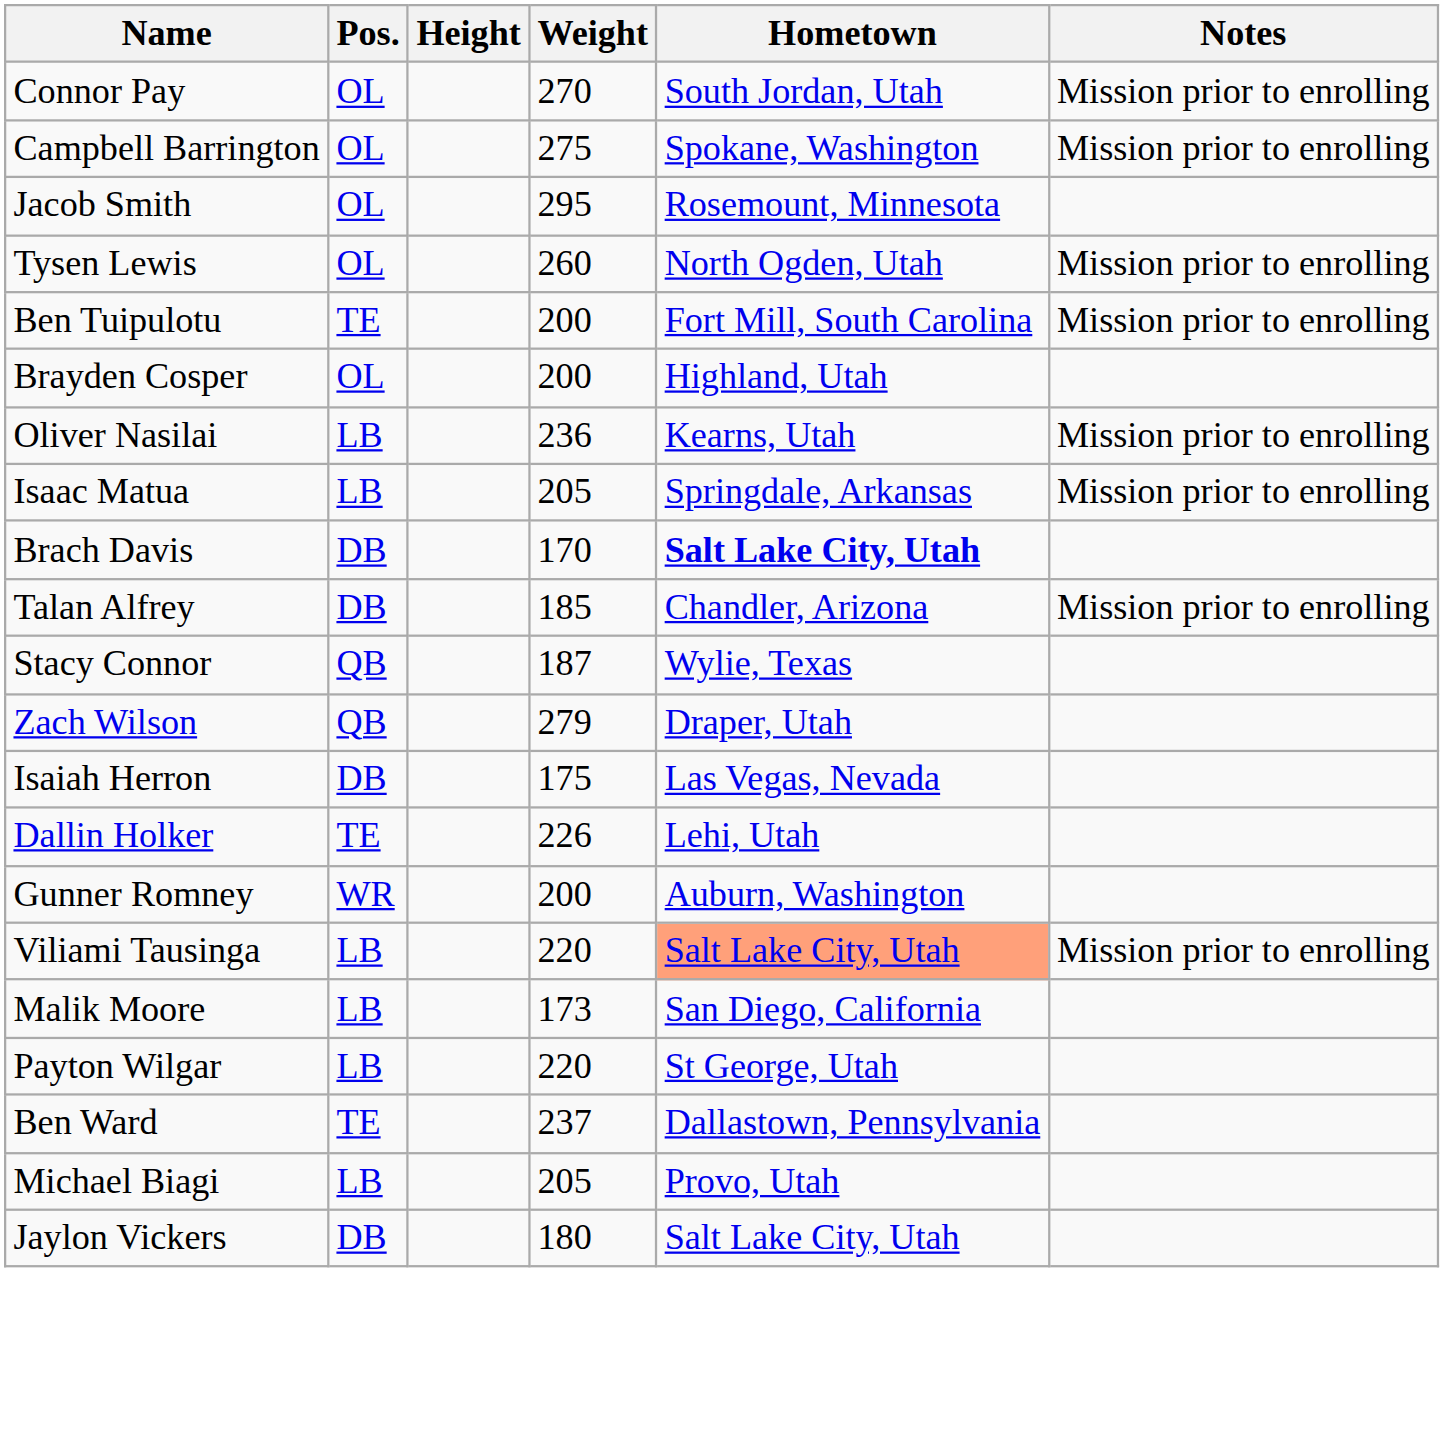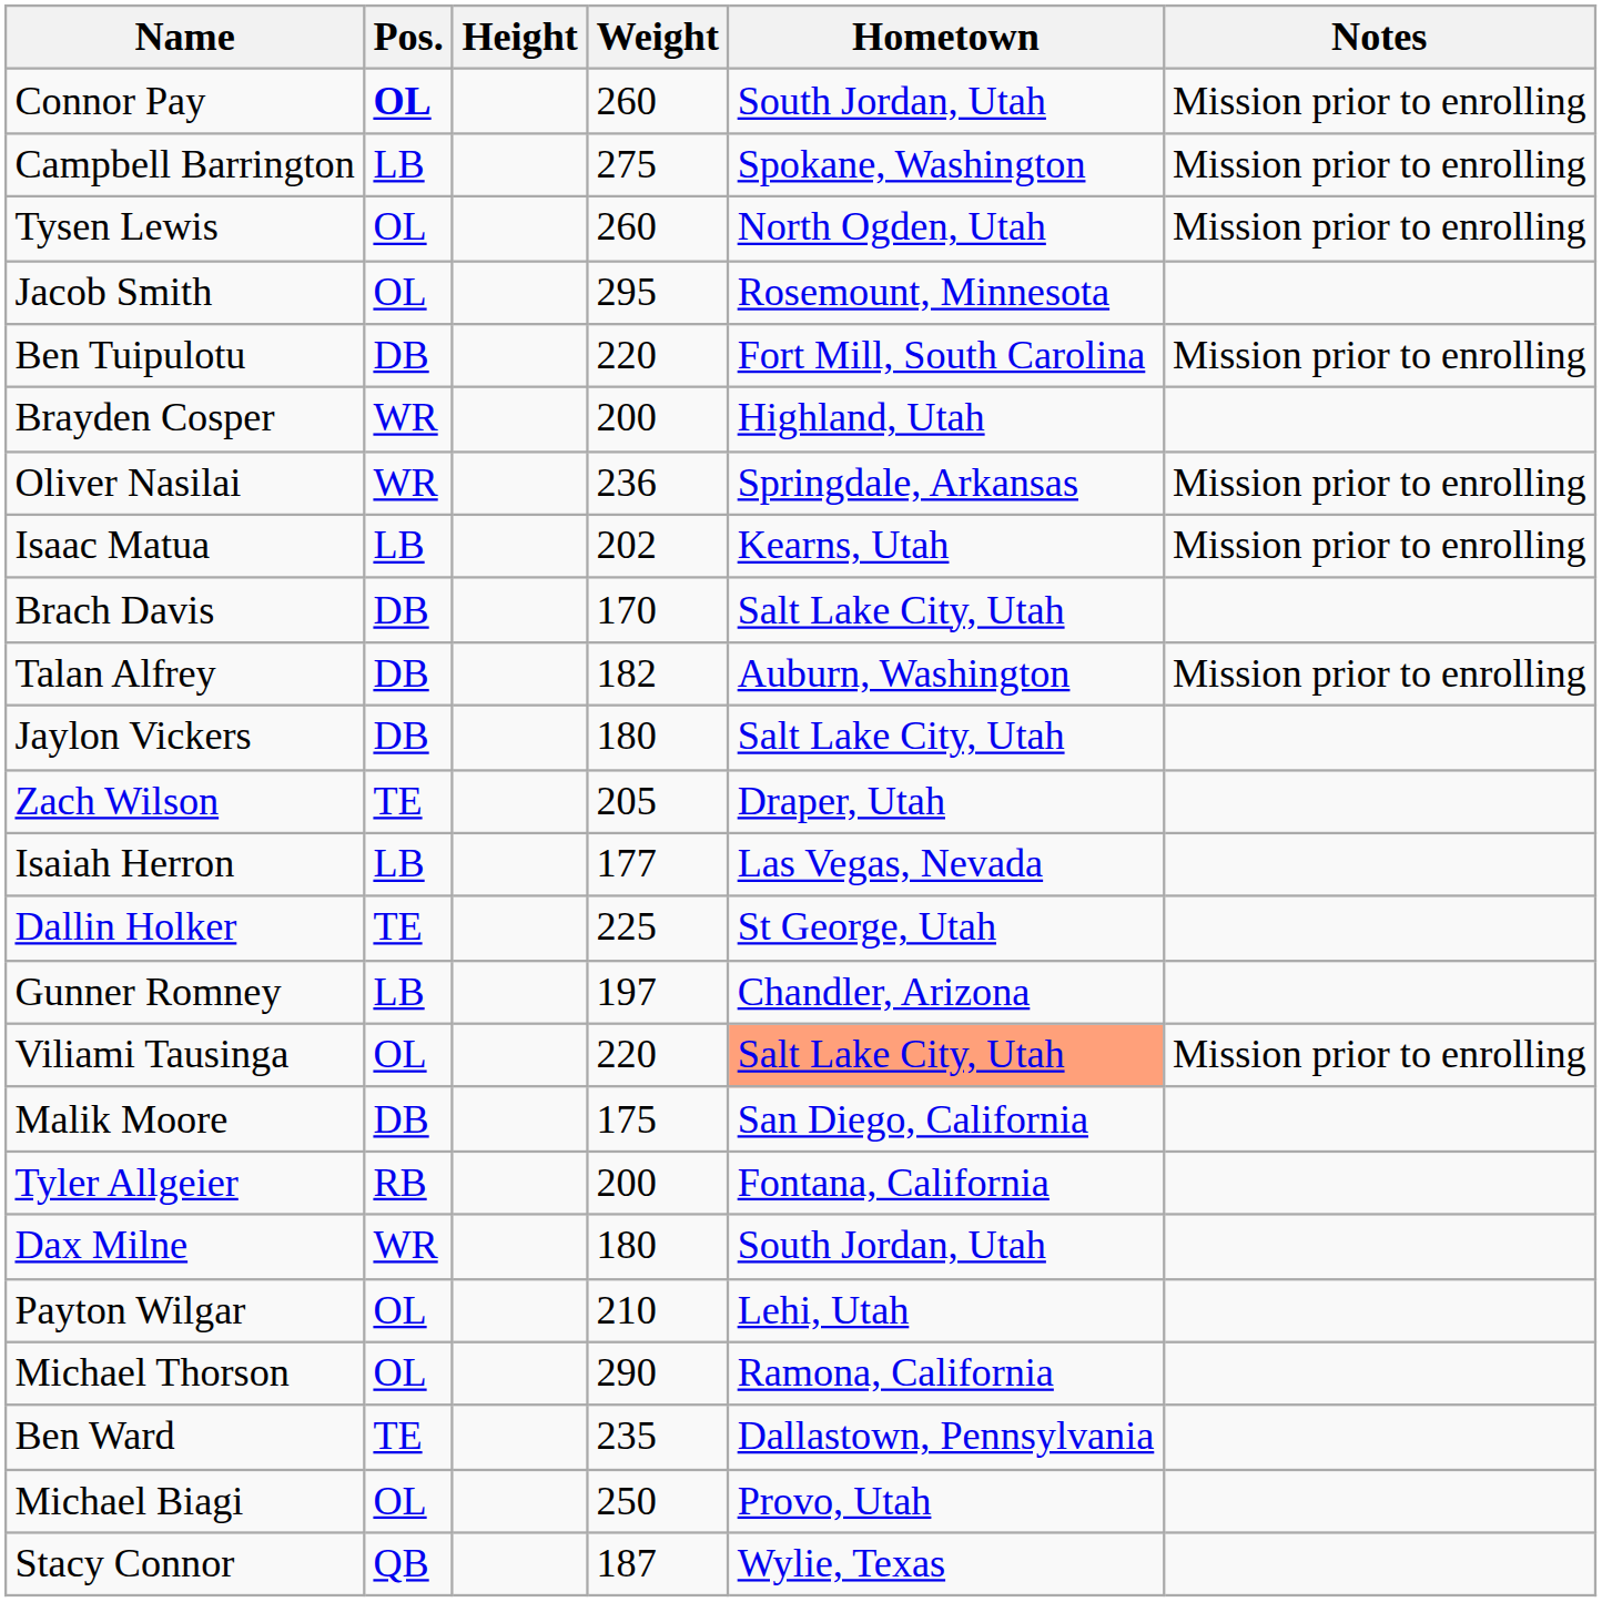Connor Pay | Pos.: normal -> bold
Connor Pay | Weight: 270 -> 260
Campbell Barrington | Pos.: OL -> LB
rows swapped: Jacob Smith <-> Tysen Lewis
Ben Tuipulotu | Pos.: TE -> DB
Ben Tuipulotu | Weight: 200 -> 220
Brayden Cosper | Pos.: OL -> WR
Oliver Nasilai | Pos.: LB -> WR
Oliver Nasilai | Hometown: Kearns, Utah -> Springdale, Arkansas
Isaac Matua | Weight: 205 -> 202
Isaac Matua | Hometown: Springdale, Arkansas -> Kearns, Utah
Brach Davis | Hometown: bold -> normal
Talan Alfrey | Weight: 185 -> 182
Talan Alfrey | Hometown: Chandler, Arizona -> Auburn, Washington
rows swapped: Stacy Connor <-> Jaylon Vickers
Zach Wilson | Pos.: QB -> TE
Zach Wilson | Weight: 279 -> 205
Isaiah Herron | Pos.: DB -> LB
Isaiah Herron | Weight: 175 -> 177
Dallin Holker | Weight: 226 -> 225
Dallin Holker | Hometown: Lehi, Utah -> St George, Utah
Gunner Romney | Pos.: WR -> LB
Gunner Romney | Weight: 200 -> 197
Gunner Romney | Hometown: Auburn, Washington -> Chandler, Arizona
Viliami Tausinga | Pos.: LB -> OL
Malik Moore | Pos.: LB -> DB
Malik Moore | Weight: 173 -> 175
+ row: Tyler Allgeier | RB | 200 | Fontana, California
+ row: Dax Milne | WR | 180 | South Jordan, Utah
Payton Wilgar | Pos.: LB -> OL
Payton Wilgar | Weight: 220 -> 210
Payton Wilgar | Hometown: St George, Utah -> Lehi, Utah
+ row: Michael Thorson | OL | 290 | Ramona, California
Ben Ward | Weight: 237 -> 235
Michael Biagi | Pos.: LB -> OL
Michael Biagi | Weight: 205 -> 250
